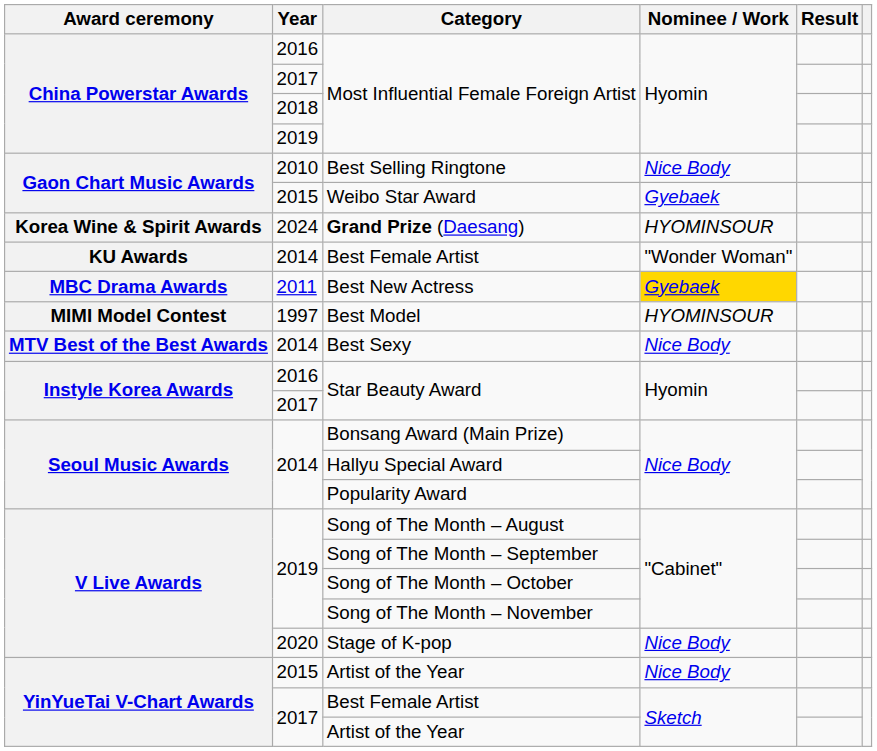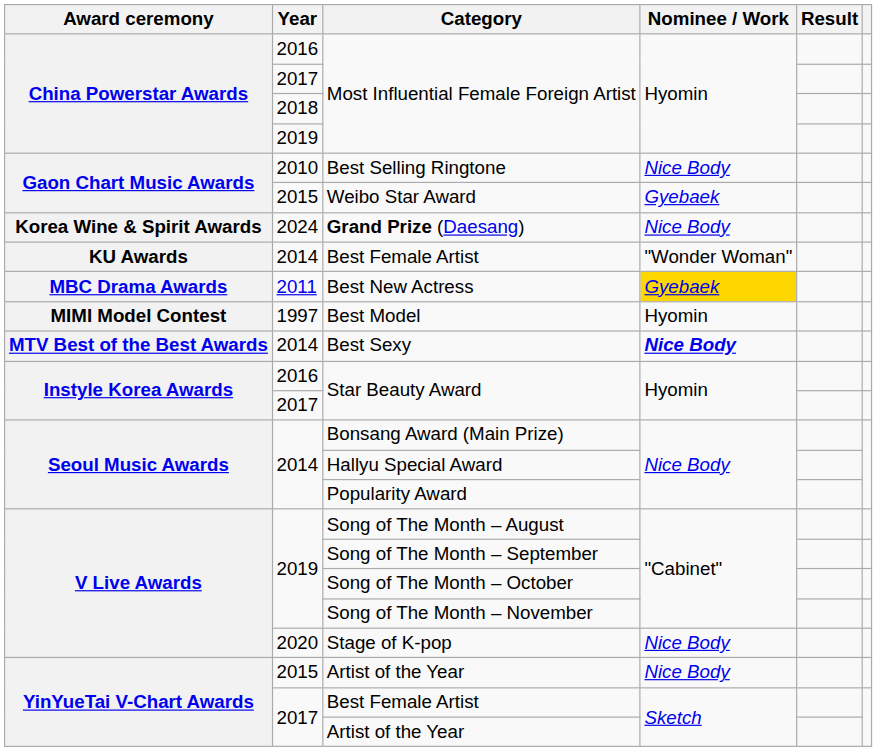Grand Prize (Daesang) | Nominee / Work: HYOMINSOUR -> Nice Body
Best Model | Nominee / Work: HYOMINSOUR -> Hyomin
Best Sexy | Nominee / Work: normal -> bold
